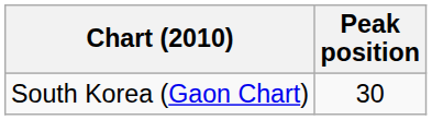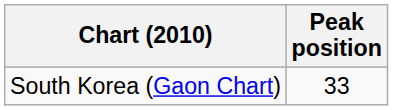South Korea (Gaon Chart) | Peak position: 30 -> 33
